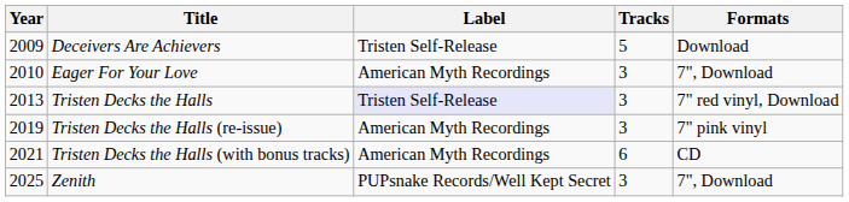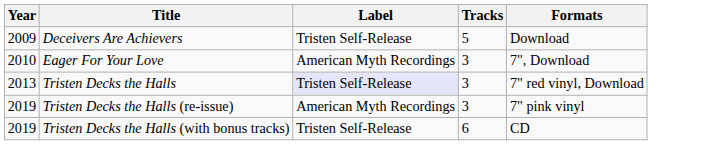Tristen Decks the Halls (with bonus tracks) | Year: 2021 -> 2019
Tristen Decks the Halls (with bonus tracks) | Label: American Myth Recordings -> Tristen Self-Release
- row: 2025 | Zenith | PUPsnake Records/Well Kept Secret | 3 | 7", Download
